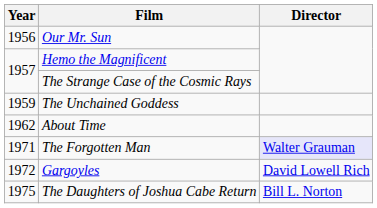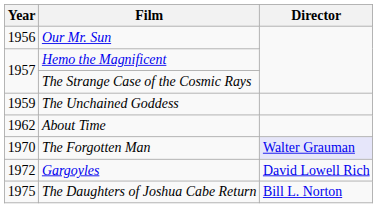The Forgotten Man | Year: 1971 -> 1970
